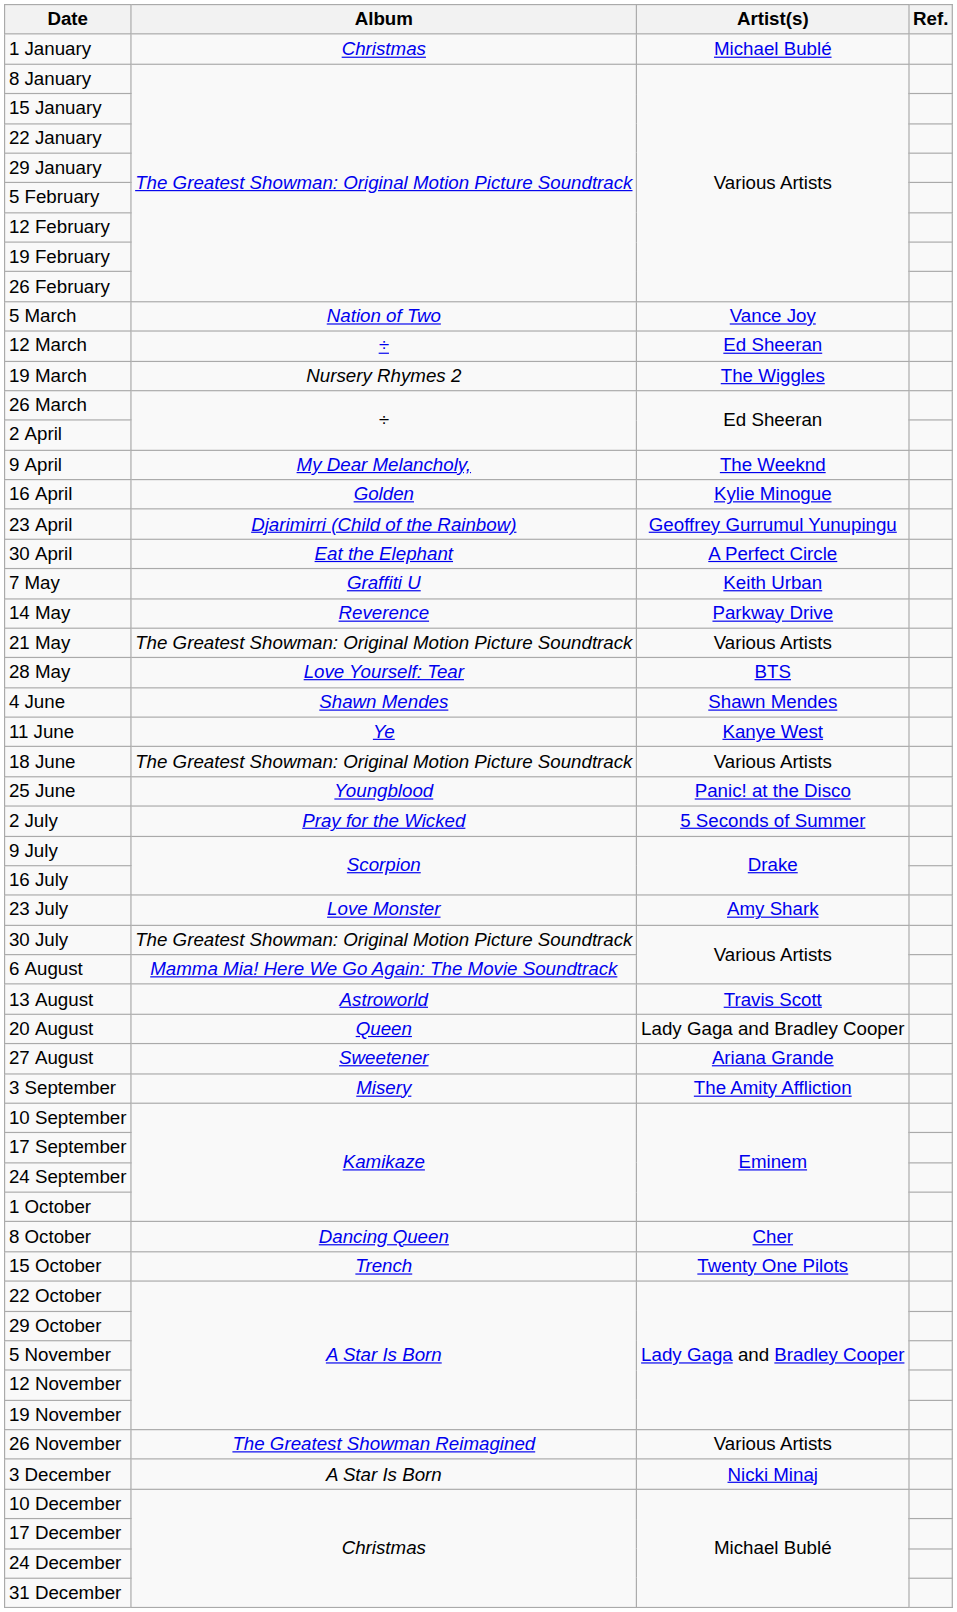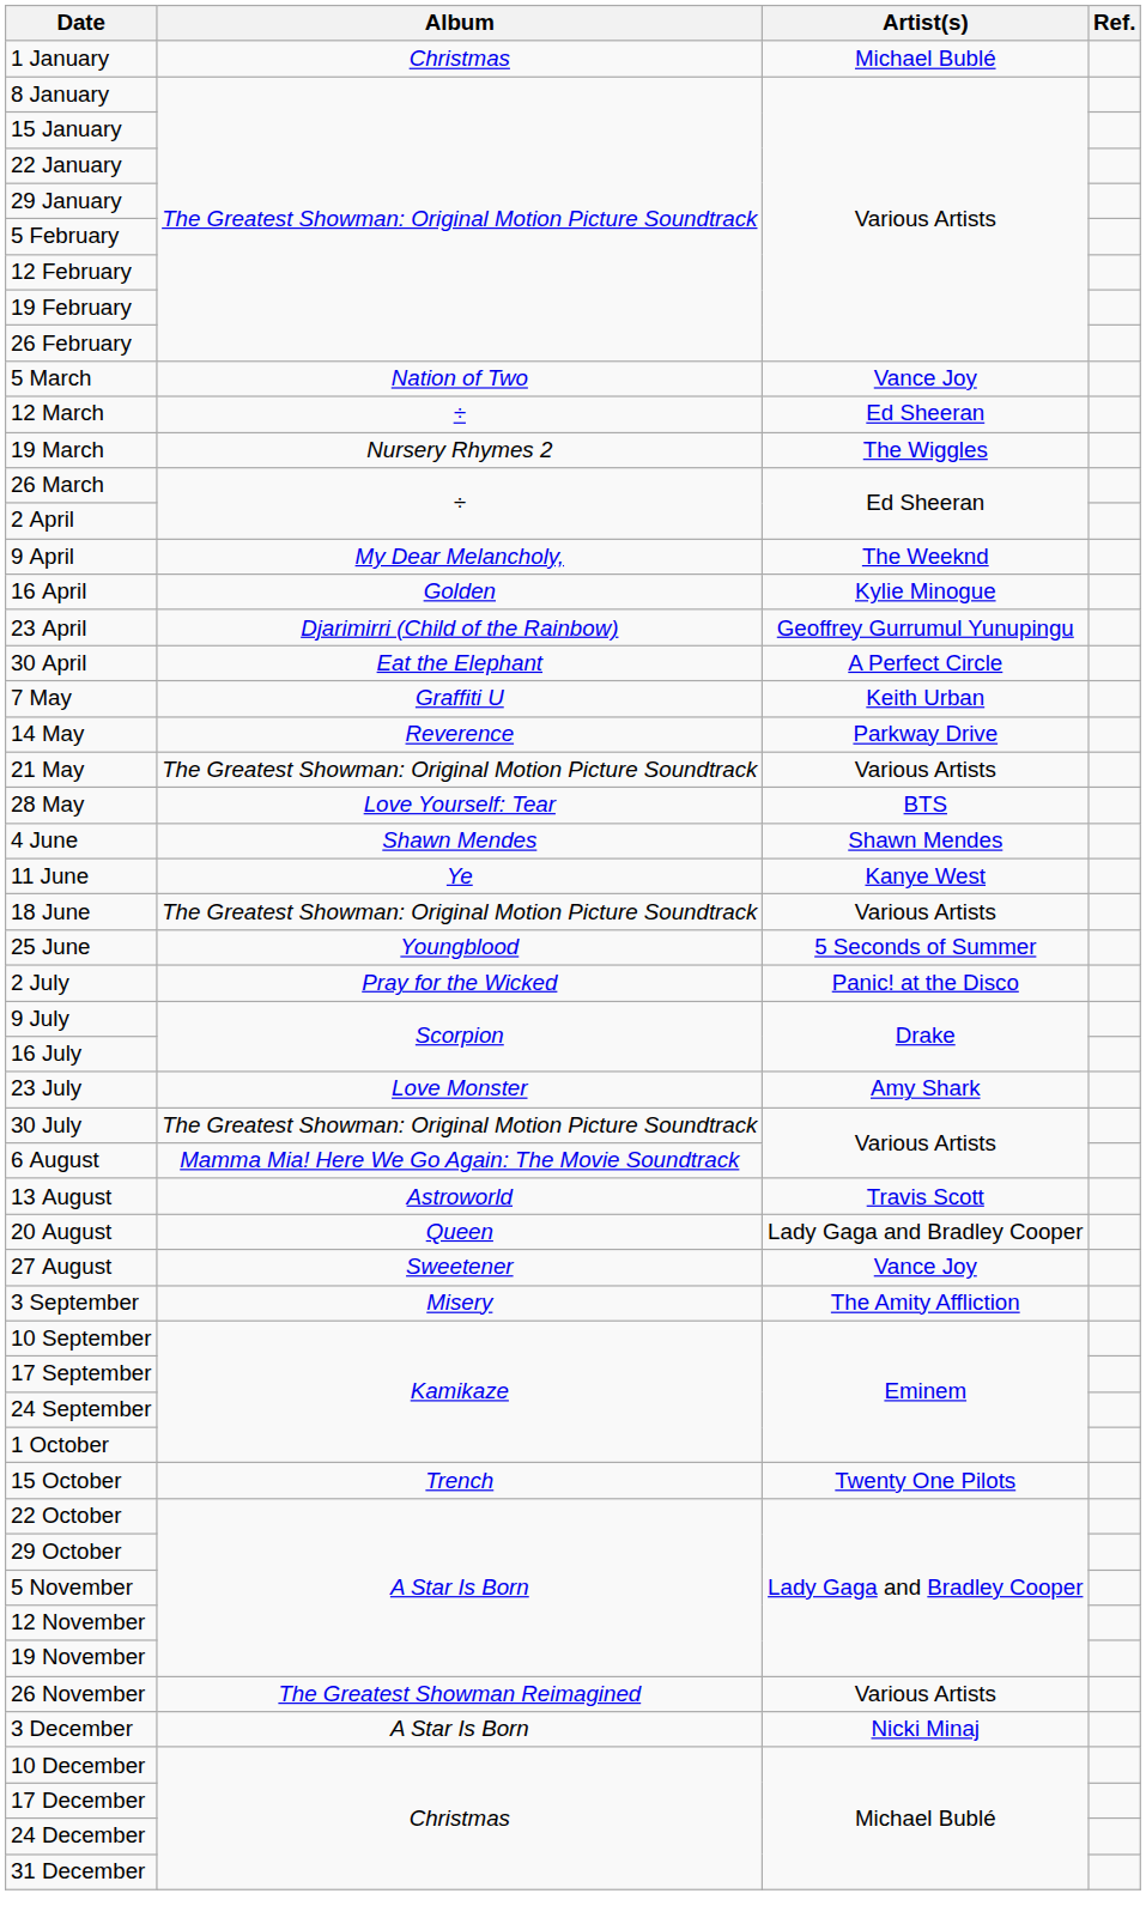25 June | Artist(s): Panic! at the Disco -> 5 Seconds of Summer
2 July | Artist(s): 5 Seconds of Summer -> Panic! at the Disco
27 August | Artist(s): Ariana Grande -> Vance Joy
- row: 8 October | Dancing Queen | Cher
